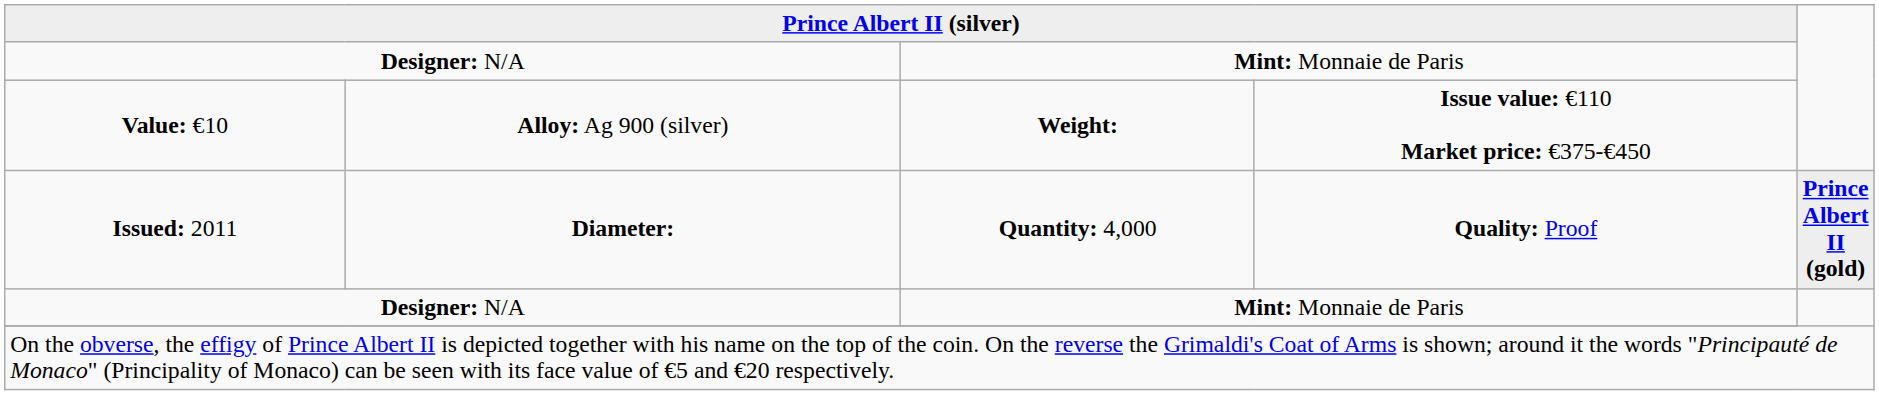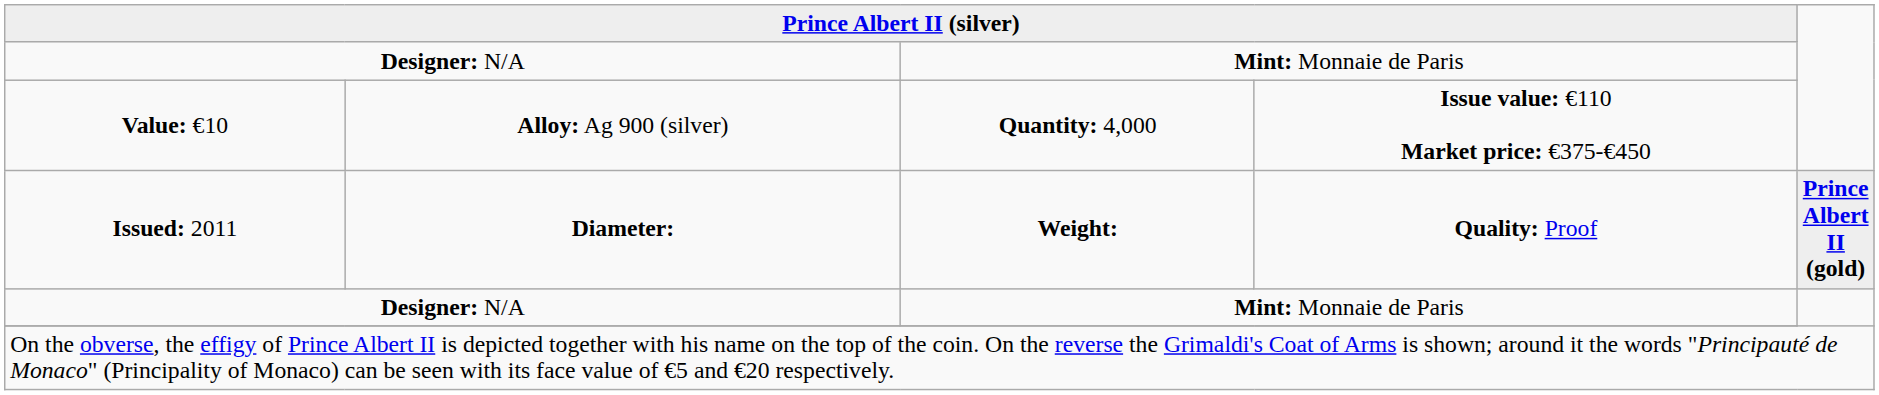Value: €10 | column 3: Weight: -> Quantity: 4,000
Issued: 2011 | column 3: Quantity: 4,000 -> Weight:
